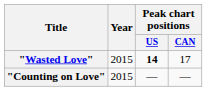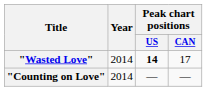"Wasted Love" | Year: 2015 -> 2014
"Counting on Love" | Year: 2015 -> 2014
